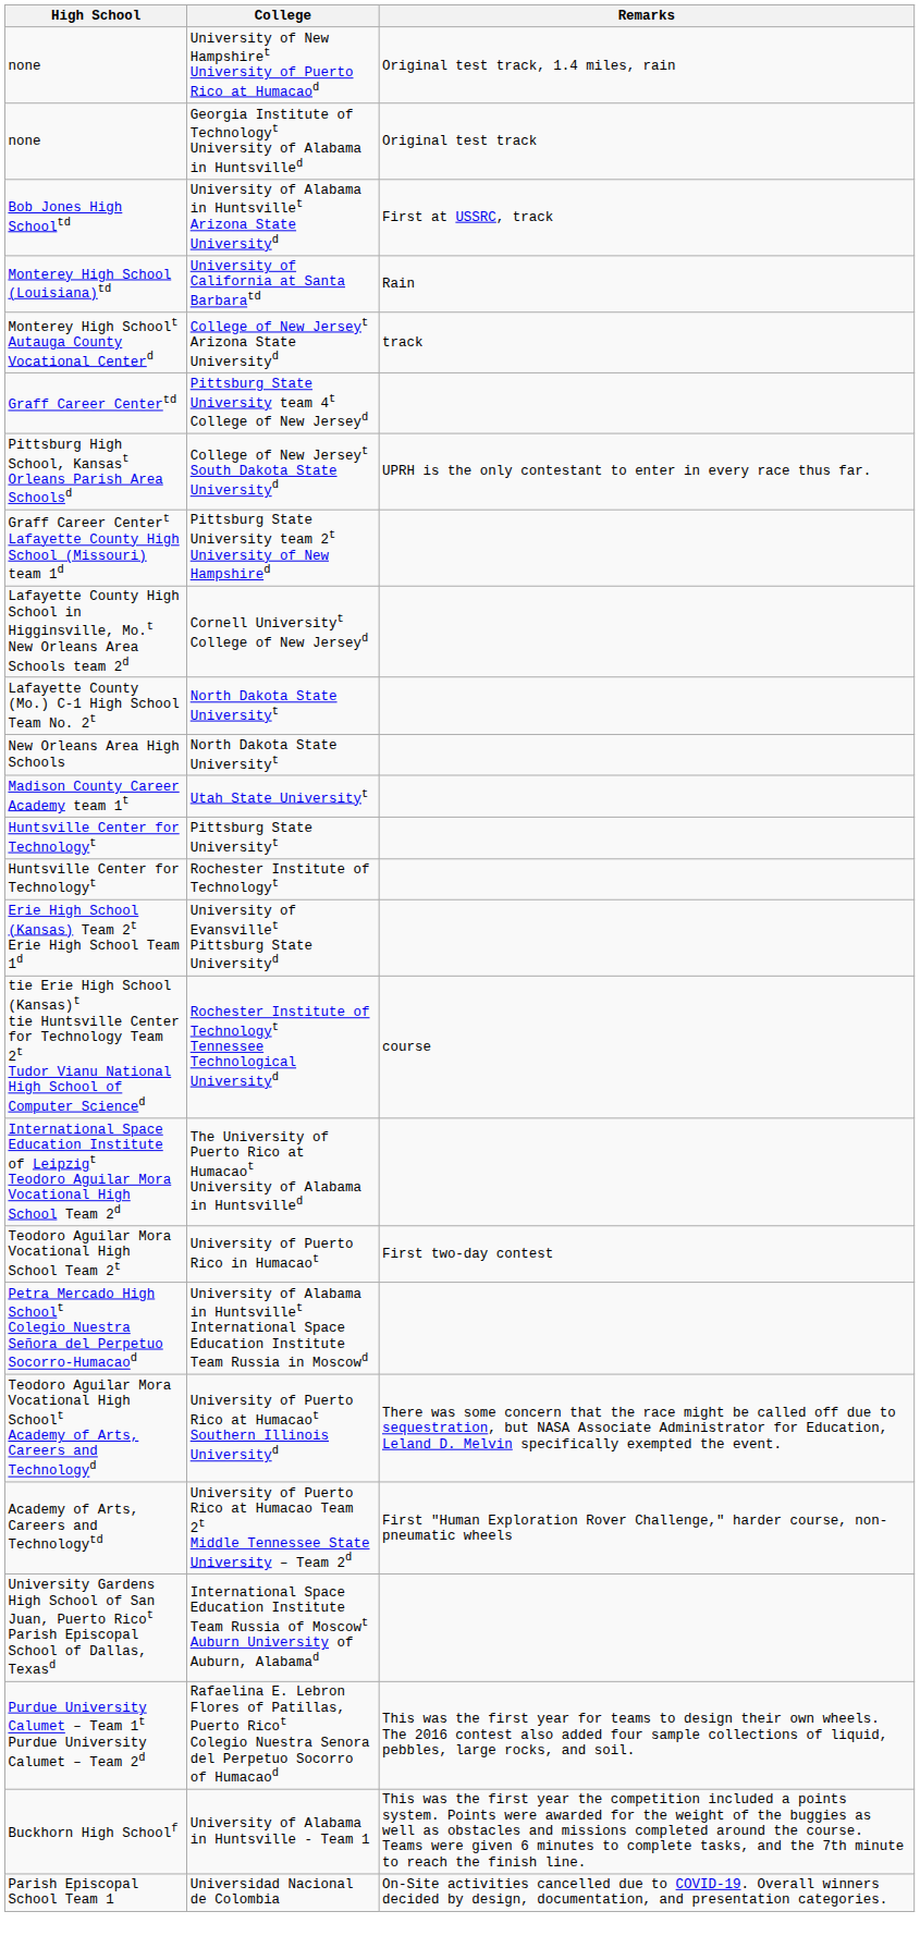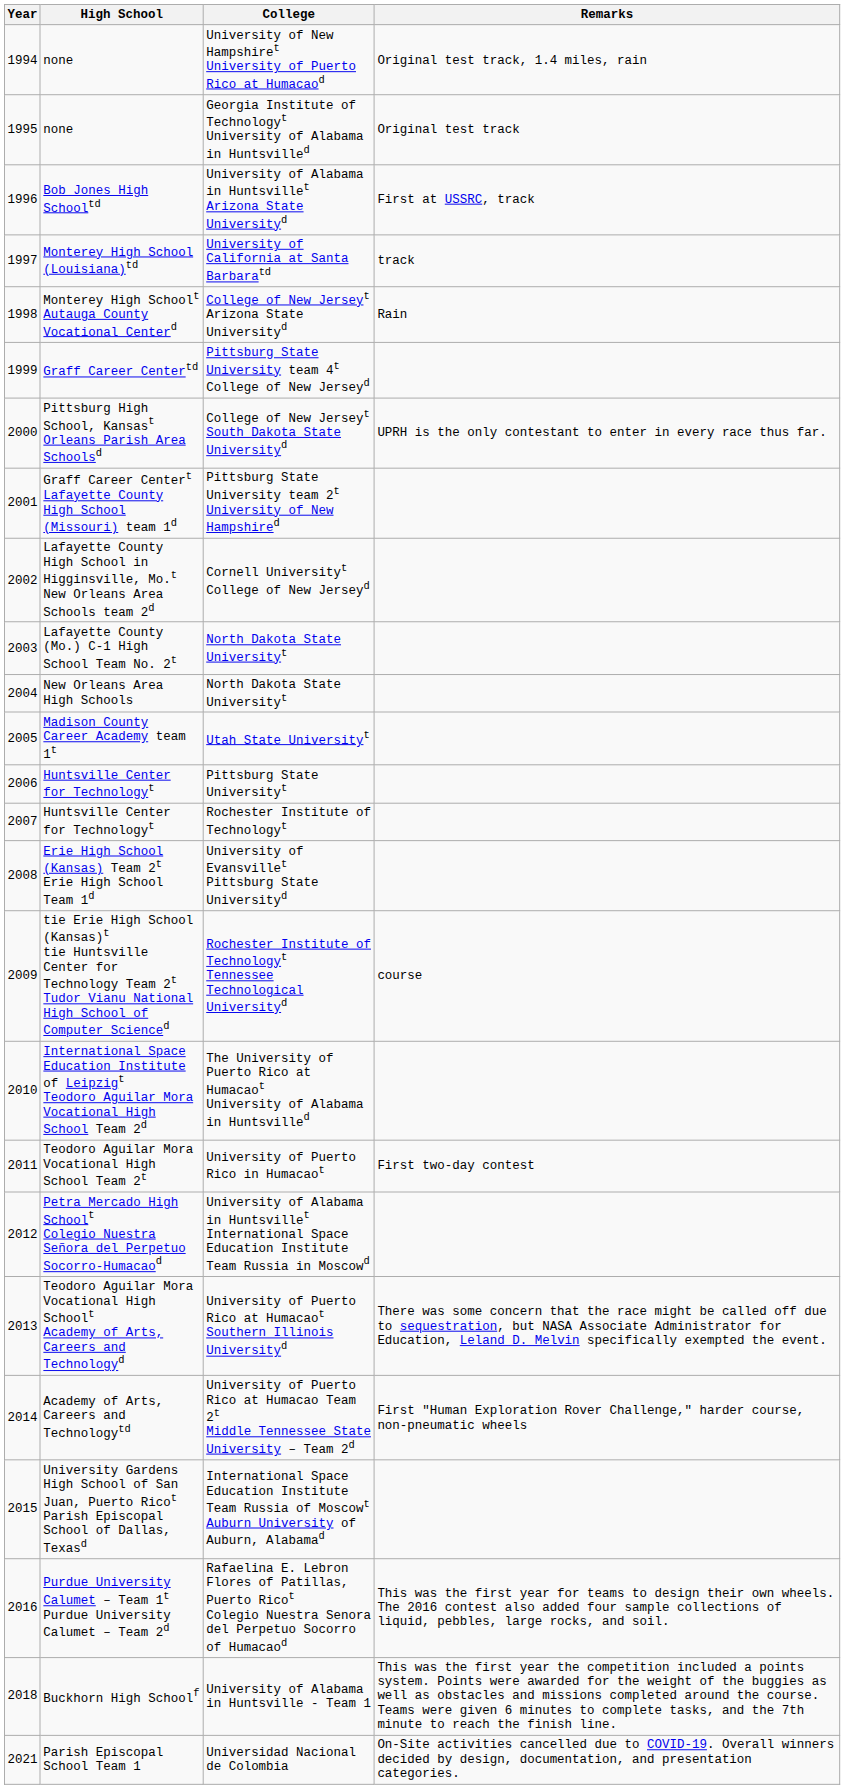+ column: Year | 1994 | 1995 | 1996 | 1997 | 1998 | 1999 | 2000 | 2001 | 2002 | 2003 | 2004 | 2005 | 2006 | 2007 | 2008 | 2009 | 2010 | 2011 | 2012 | 2013 | 2014 | 2015 | 2016 | 2018 | 2021
University of California at Santa Barbaratd | Remarks: Rain -> track
College of New Jerseyt Arizona State Universityd | Remarks: track -> Rain
